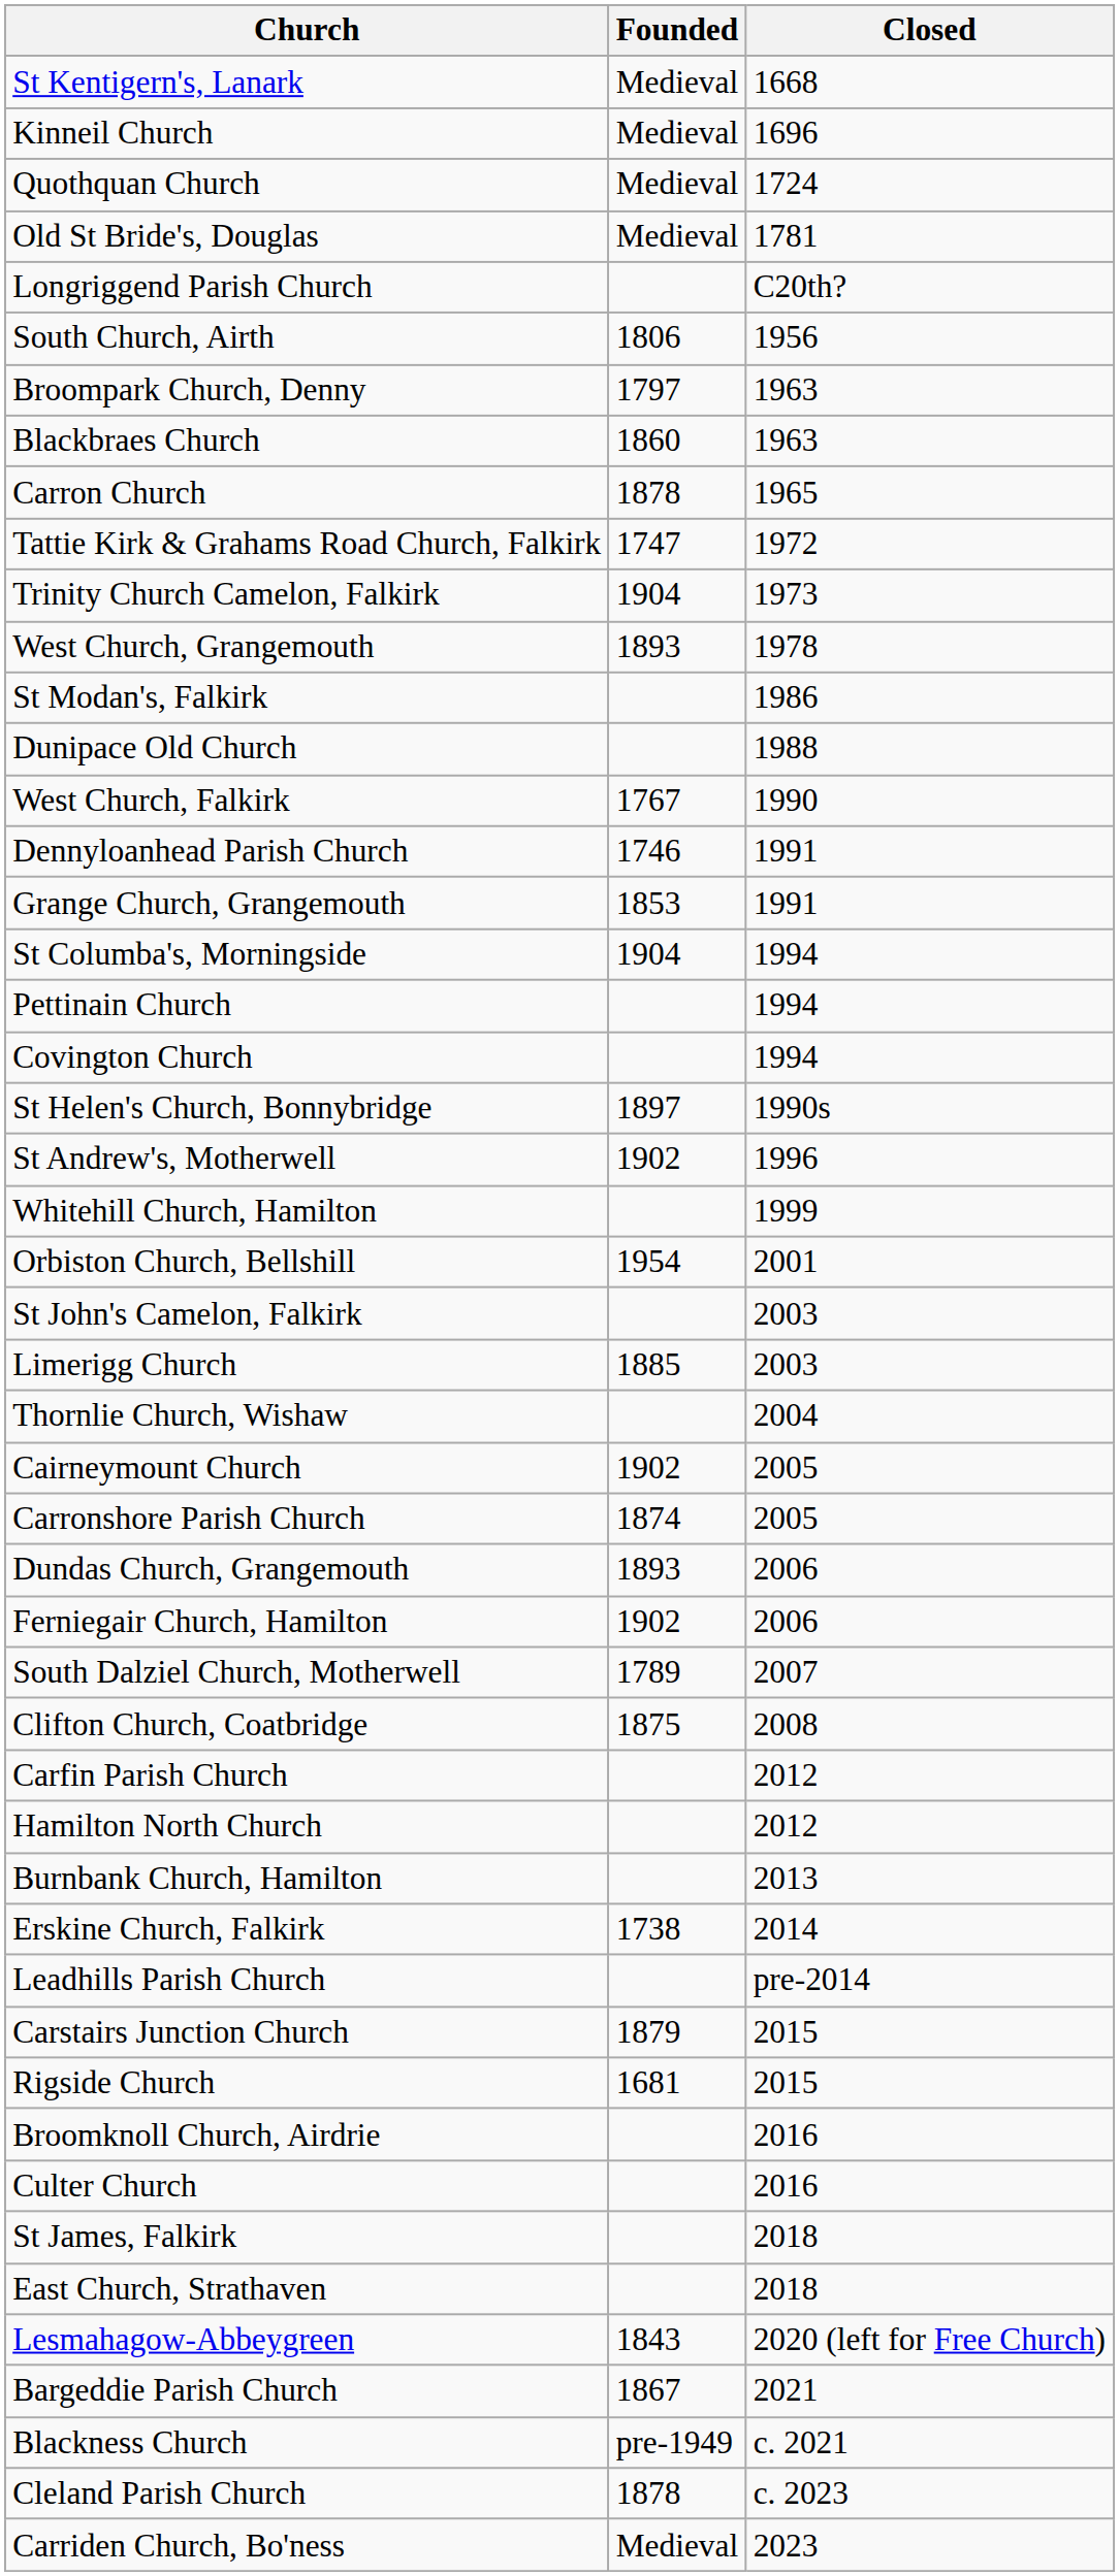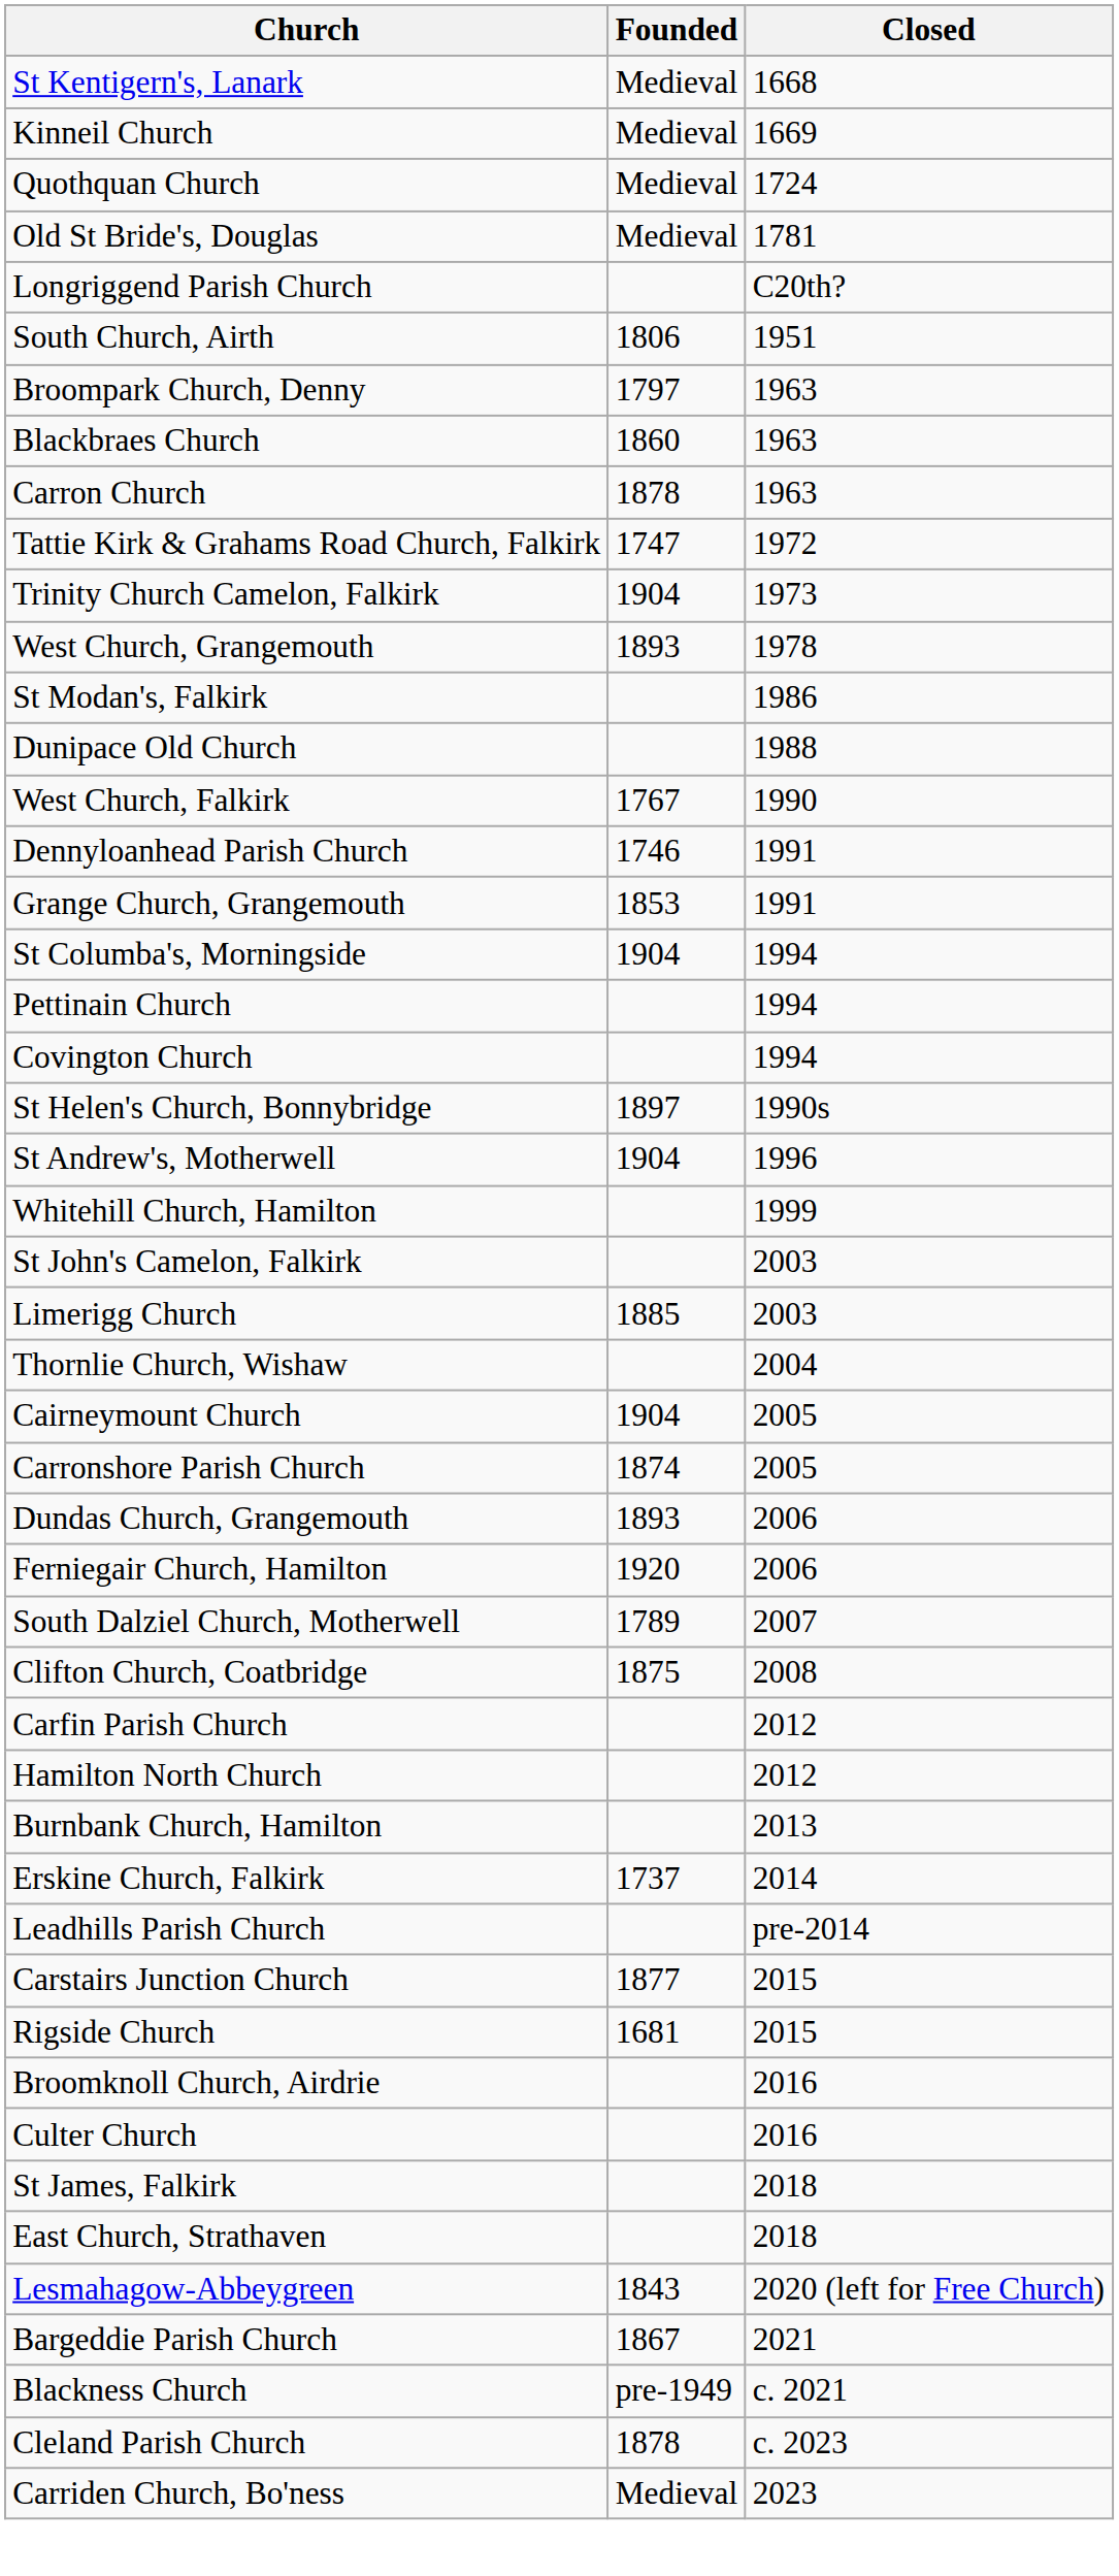Kinneil Church | Closed: 1696 -> 1669
South Church, Airth | Closed: 1956 -> 1951
Carron Church | Closed: 1965 -> 1963
St Andrew's, Motherwell | Founded: 1902 -> 1904
- row: Orbiston Church, Bellshill | 1954 | 2001
Cairneymount Church | Founded: 1902 -> 1904
Ferniegair Church, Hamilton | Founded: 1902 -> 1920
Erskine Church, Falkirk | Founded: 1738 -> 1737
Carstairs Junction Church | Founded: 1879 -> 1877
